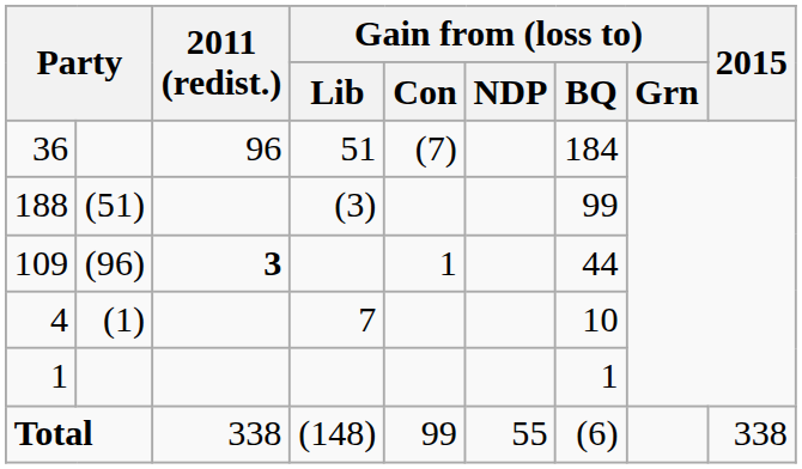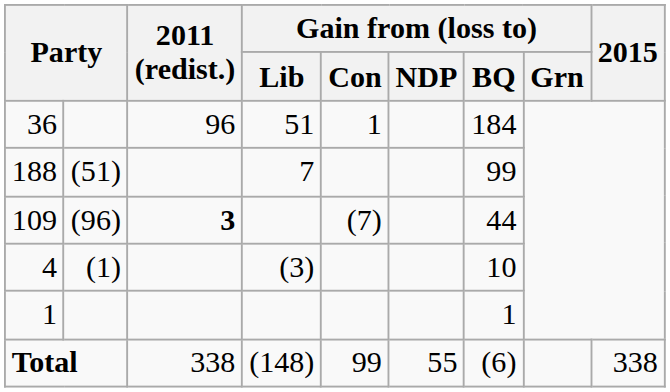36 | Gain from (loss to) / Con: (7) -> 1
188 | Gain from (loss to) / Lib: (3) -> 7
109 | Gain from (loss to) / Con: 1 -> (7)
4 | Gain from (loss to) / Lib: 7 -> (3)
